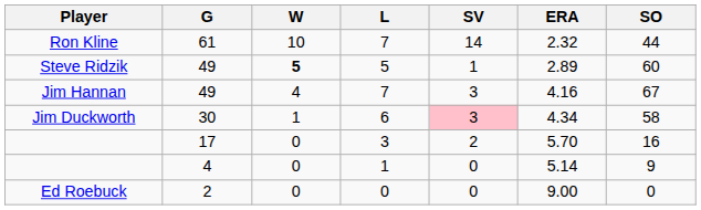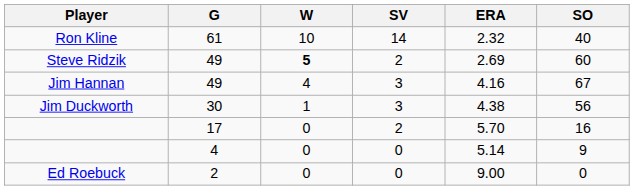- column: L | 7 | 5 | 7 | 6 | 3 | 1 | 0
Ron Kline | SO: 44 -> 40
Steve Ridzik | SV: 1 -> 2
Steve Ridzik | ERA: 2.89 -> 2.69
Jim Duckworth | SV: pink background -> no background
Jim Duckworth | ERA: 4.34 -> 4.38
Jim Duckworth | SO: 58 -> 56
